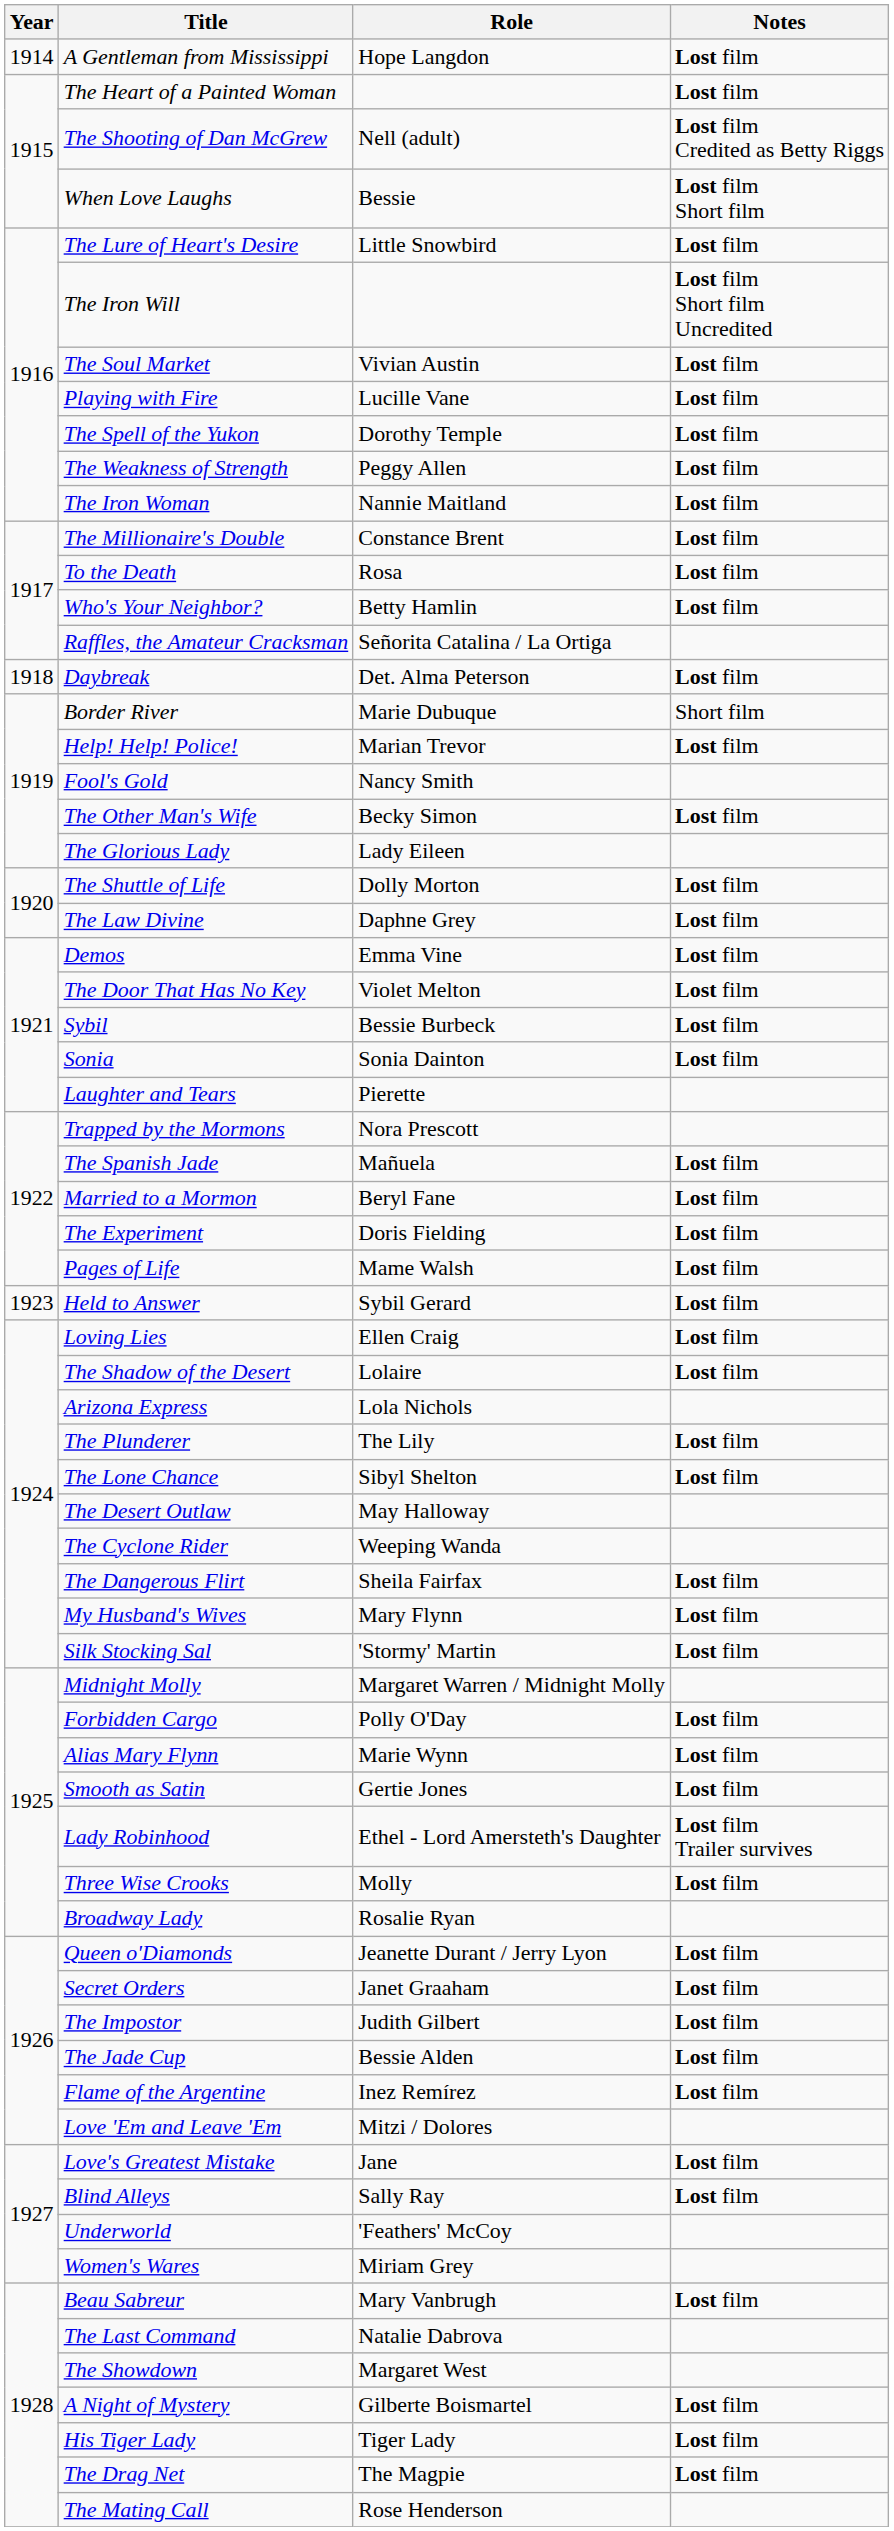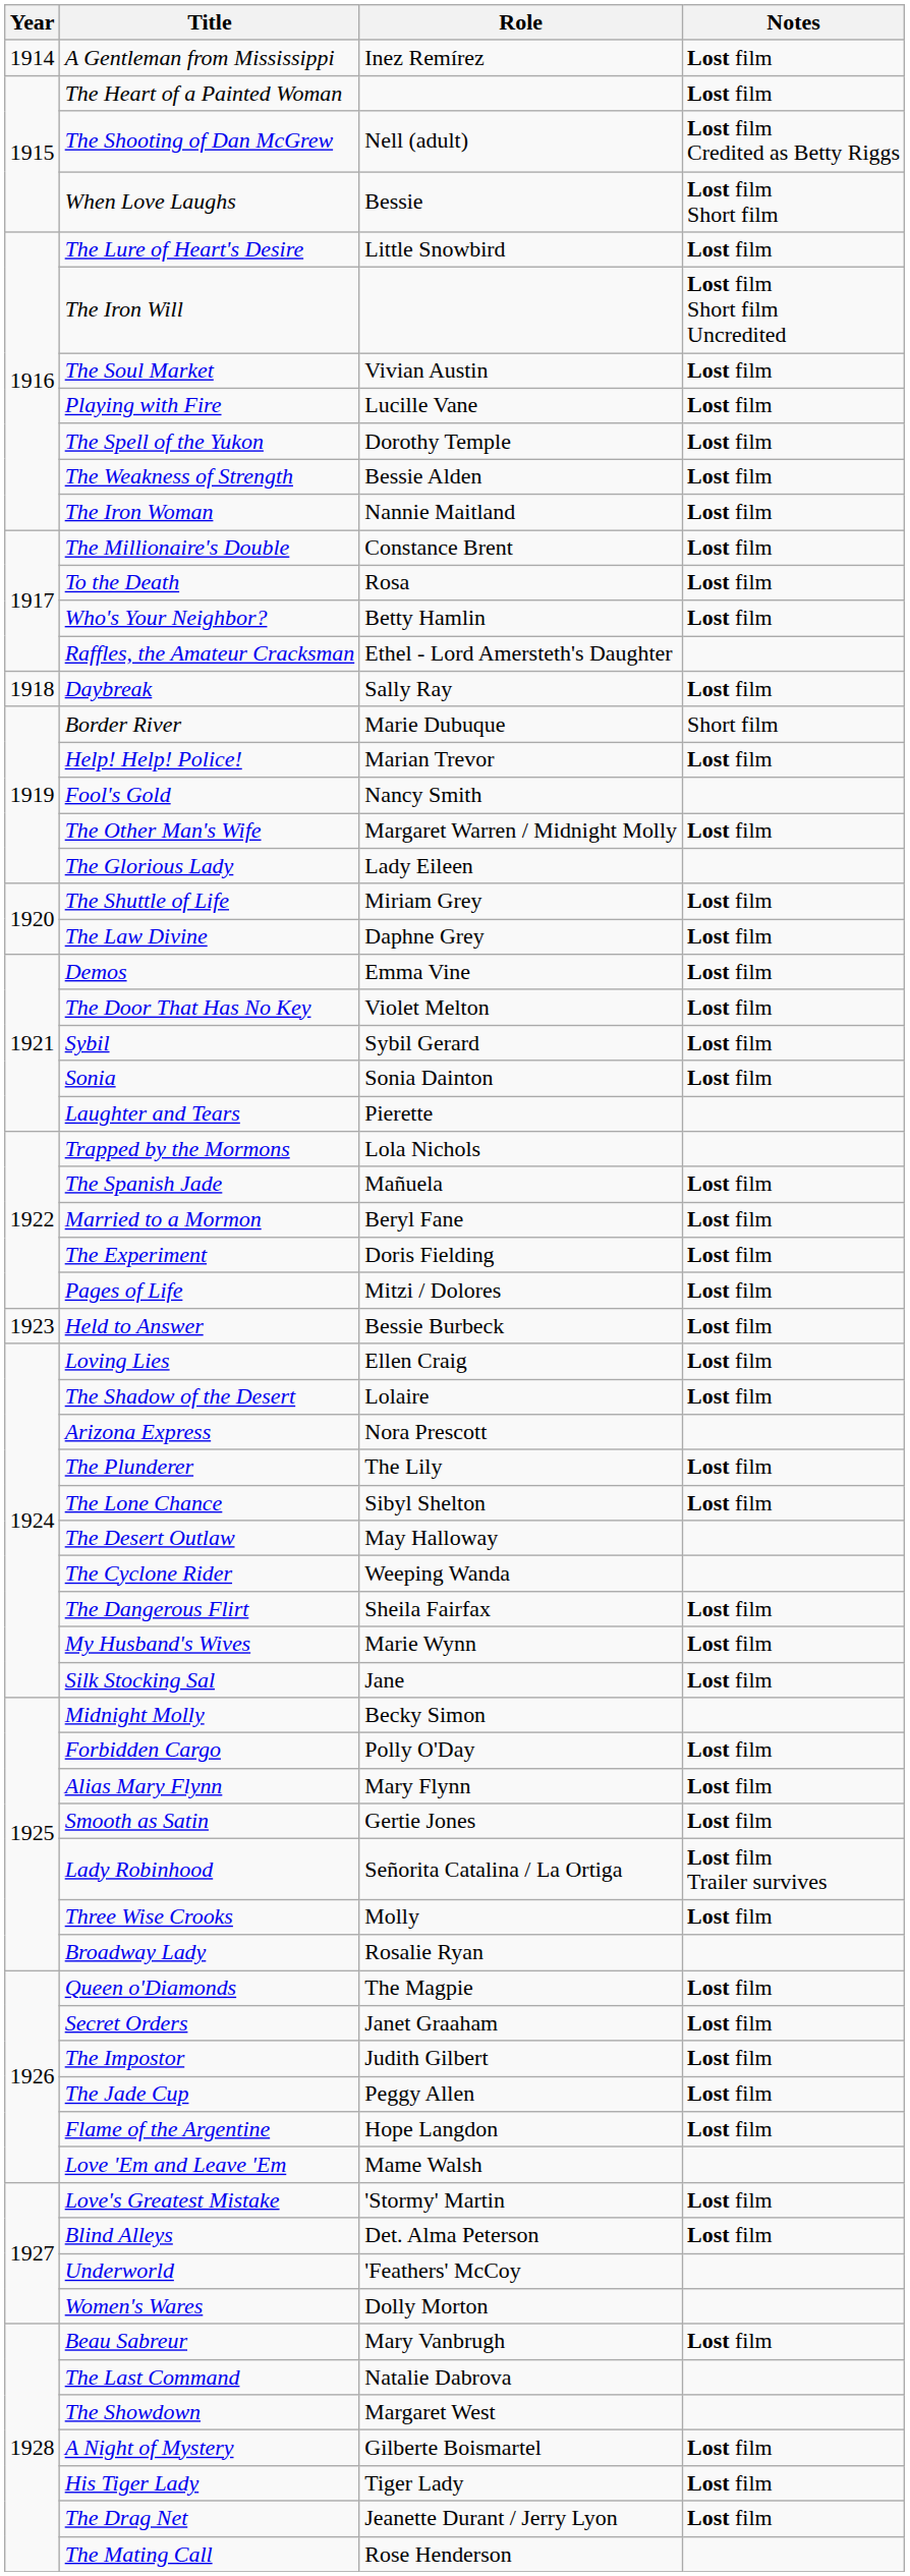A Gentleman from Mississippi | Role: Hope Langdon -> Inez Remírez
The Weakness of Strength | Role: Peggy Allen -> Bessie Alden
Raffles, the Amateur Cracksman | Role: Señorita Catalina / La Ortiga -> Ethel - Lord Amersteth's Daughter
Daybreak | Role: Det. Alma Peterson -> Sally Ray
The Other Man's Wife | Role: Becky Simon -> Margaret Warren / Midnight Molly
The Shuttle of Life | Role: Dolly Morton -> Miriam Grey
Sybil | Role: Bessie Burbeck -> Sybil Gerard
Trapped by the Mormons | Role: Nora Prescott -> Lola Nichols
Pages of Life | Role: Mame Walsh -> Mitzi / Dolores
Held to Answer | Role: Sybil Gerard -> Bessie Burbeck
Arizona Express | Role: Lola Nichols -> Nora Prescott
My Husband's Wives | Role: Mary Flynn -> Marie Wynn
Silk Stocking Sal | Role: 'Stormy' Martin -> Jane
Midnight Molly | Role: Margaret Warren / Midnight Molly -> Becky Simon
Alias Mary Flynn | Role: Marie Wynn -> Mary Flynn
Lady Robinhood | Role: Ethel - Lord Amersteth's Daughter -> Señorita Catalina / La Ortiga
Queen o'Diamonds | Role: Jeanette Durant / Jerry Lyon -> The Magpie
The Jade Cup | Role: Bessie Alden -> Peggy Allen
Flame of the Argentine | Role: Inez Remírez -> Hope Langdon
Love 'Em and Leave 'Em | Role: Mitzi / Dolores -> Mame Walsh
Love's Greatest Mistake | Role: Jane -> 'Stormy' Martin
Blind Alleys | Role: Sally Ray -> Det. Alma Peterson
Women's Wares | Role: Miriam Grey -> Dolly Morton
The Drag Net | Role: The Magpie -> Jeanette Durant / Jerry Lyon
